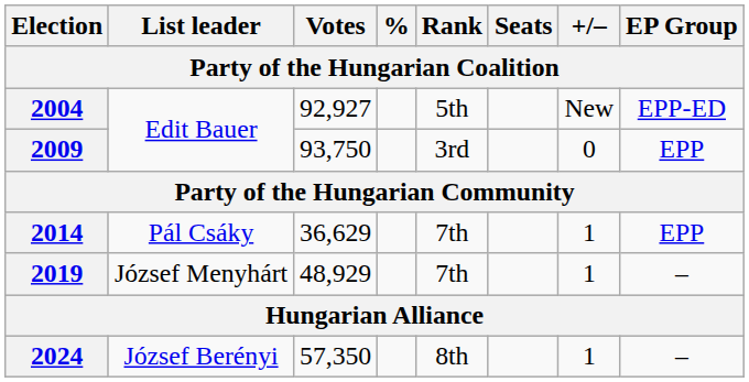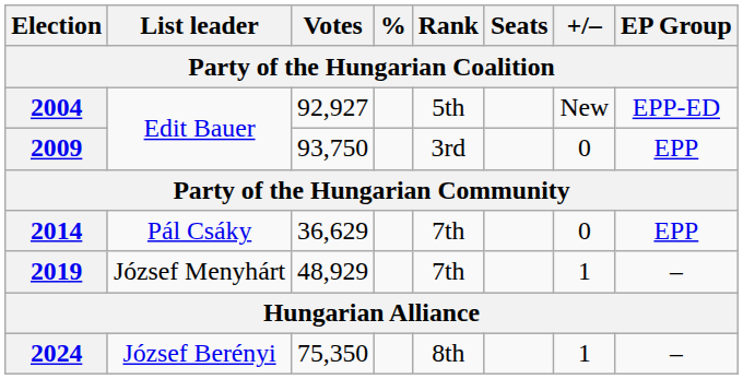2014 | +/–: 1 -> 0
2024 | Votes: 57,350 -> 75,350
